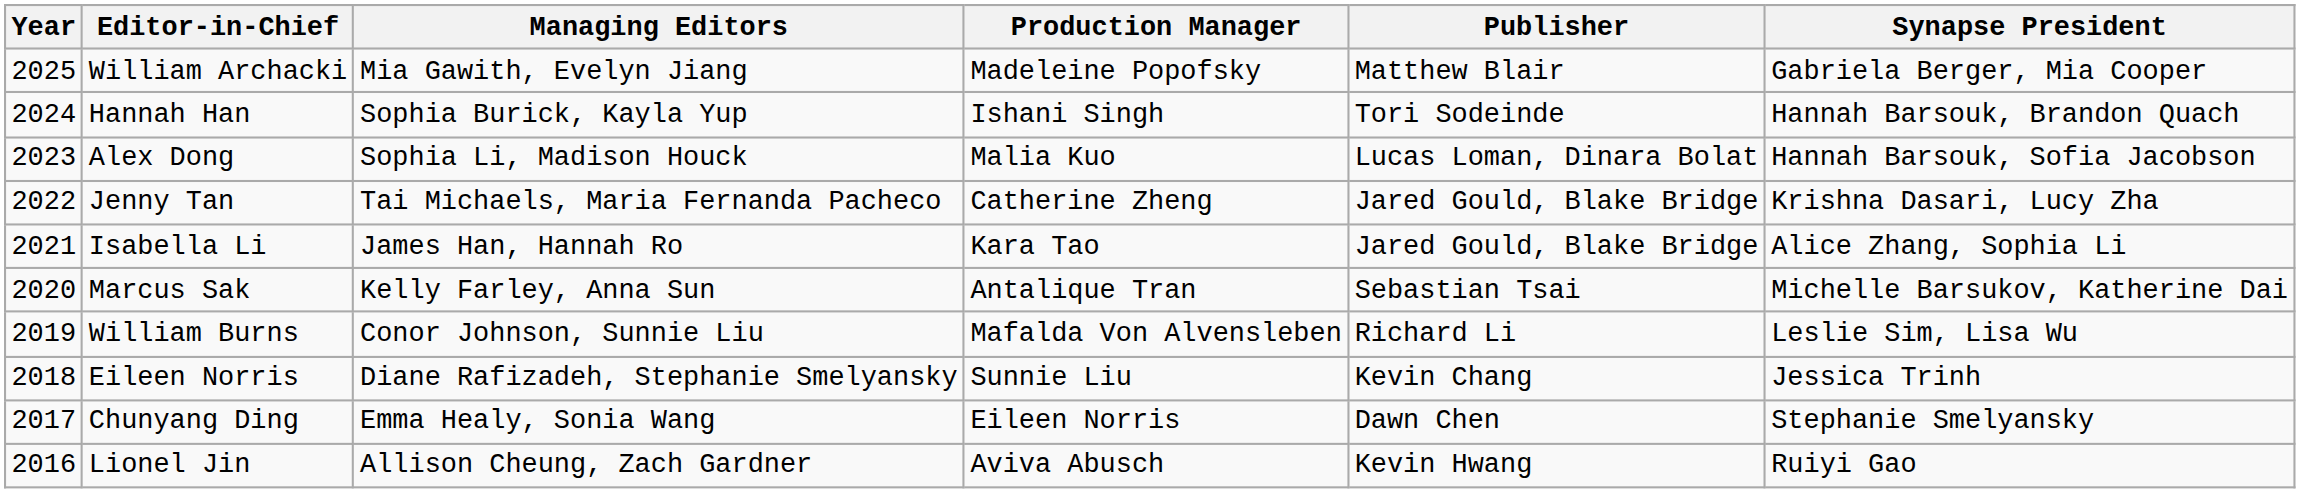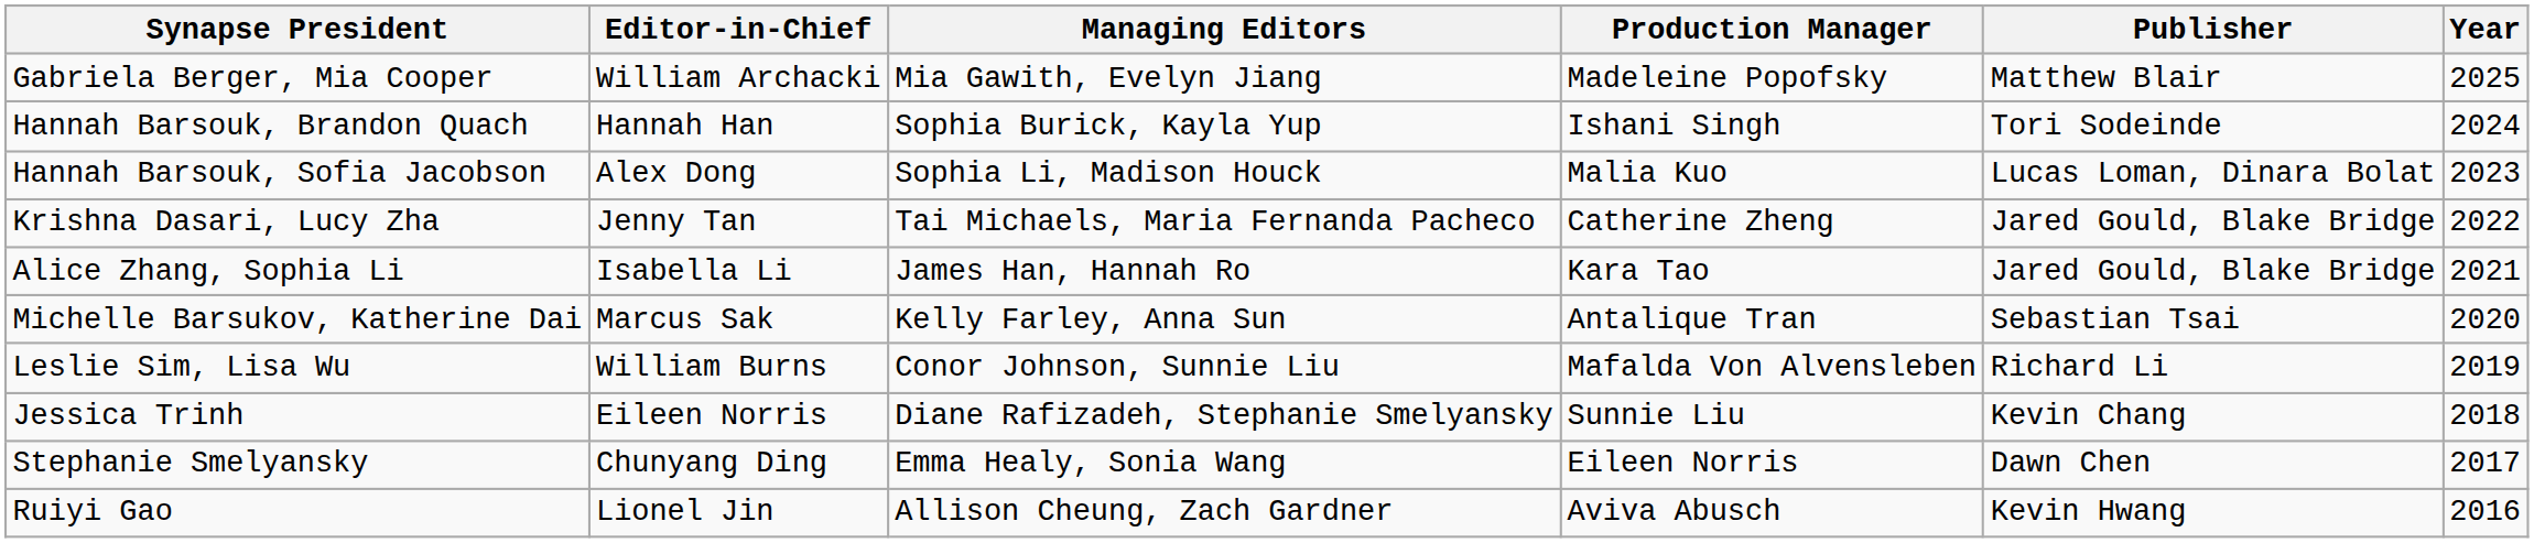columns swapped: Year <-> Synapse President
